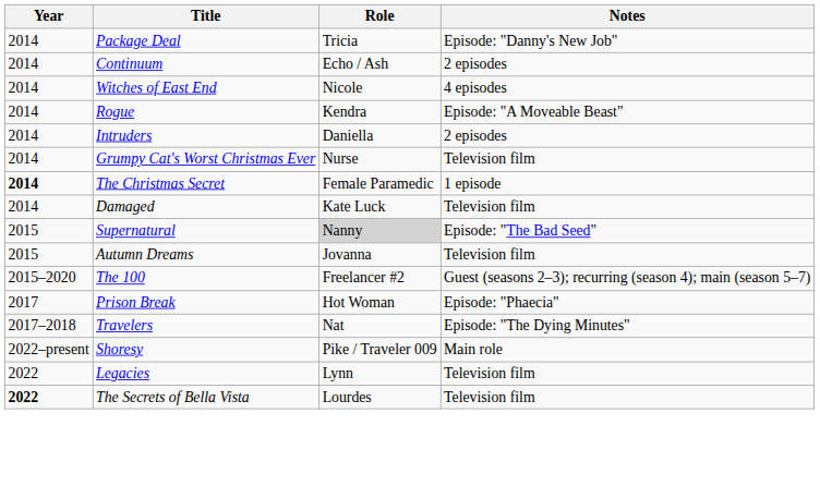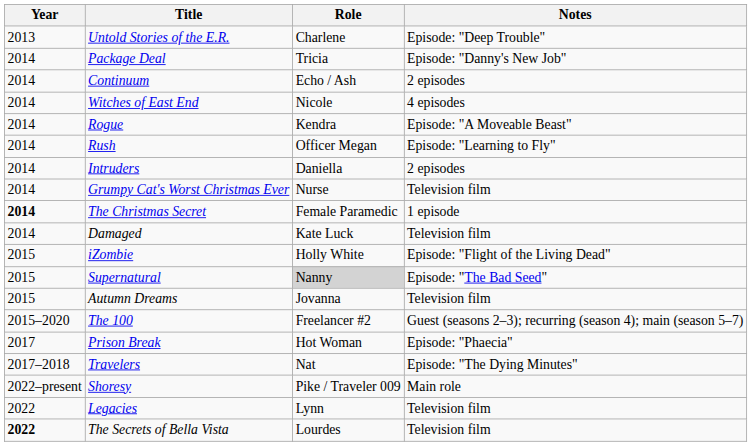+ row: 2013 | Untold Stories of the E.R. | Charlene | Episode: "Deep Trouble"
+ row: 2014 | Rush | Officer Megan | Episode: "Learning to Fly"
+ row: 2015 | iZombie | Holly White | Episode: "Flight of the Living Dead"
